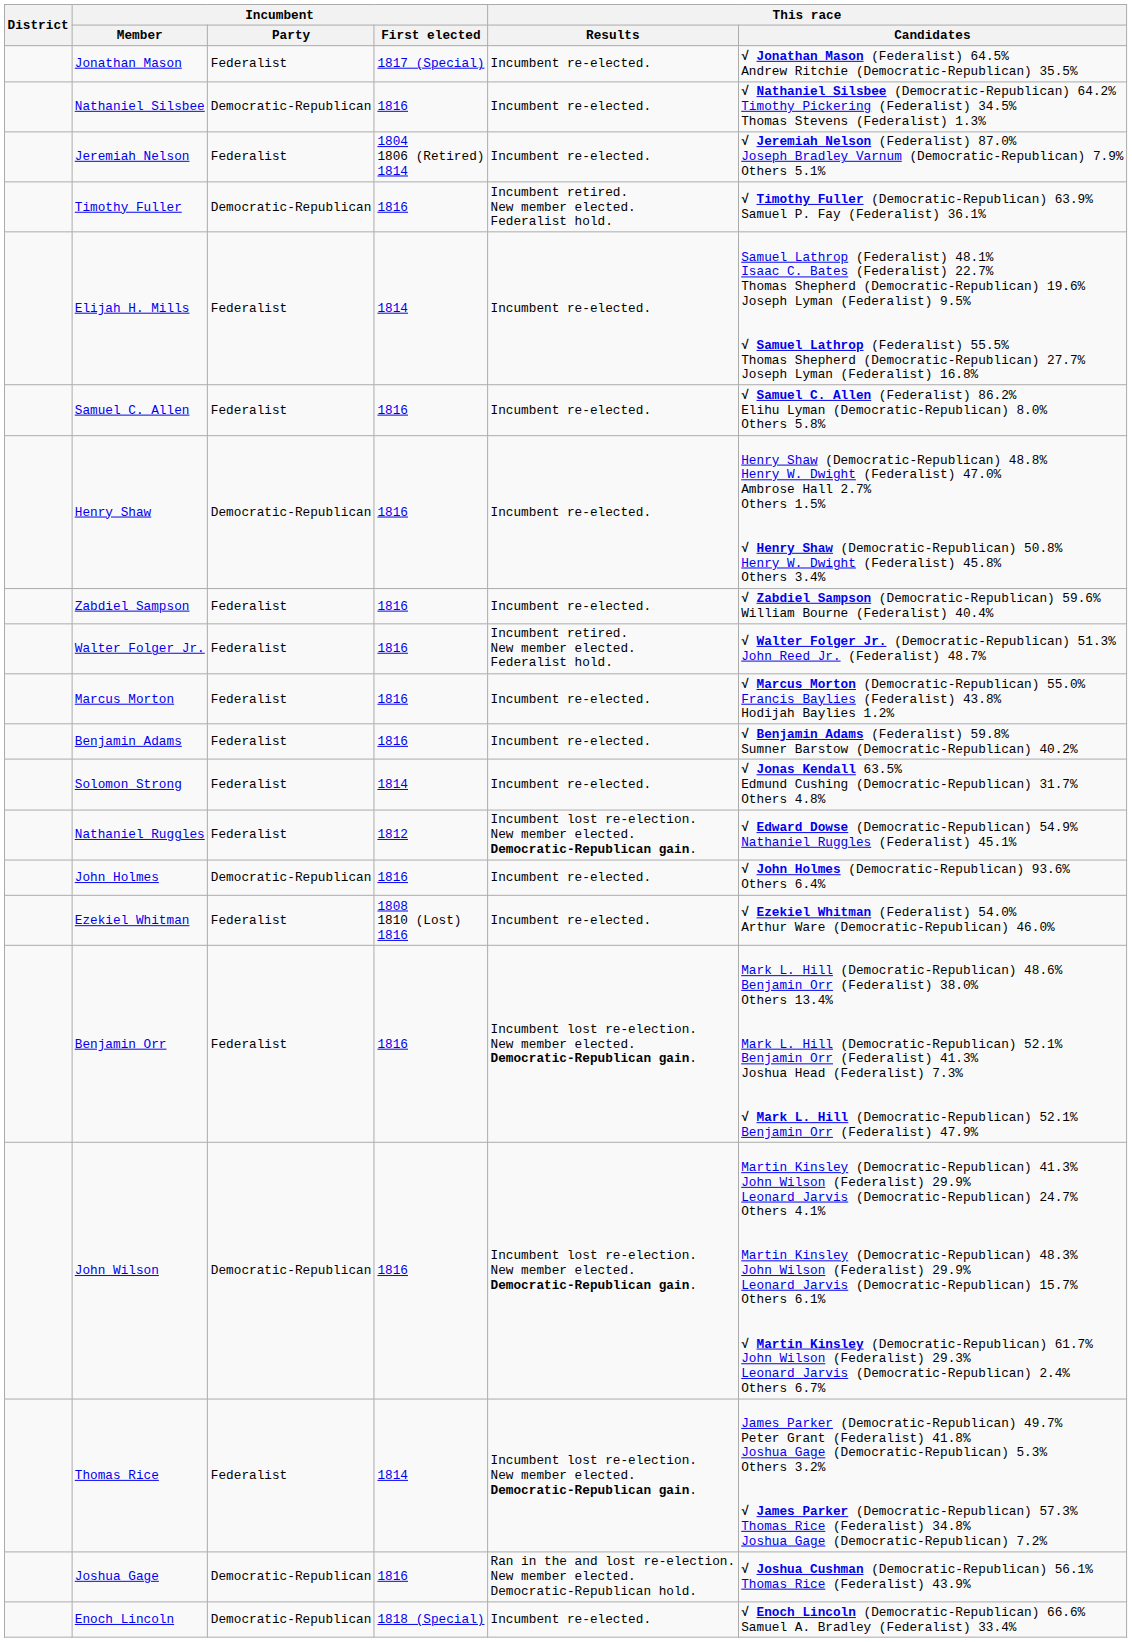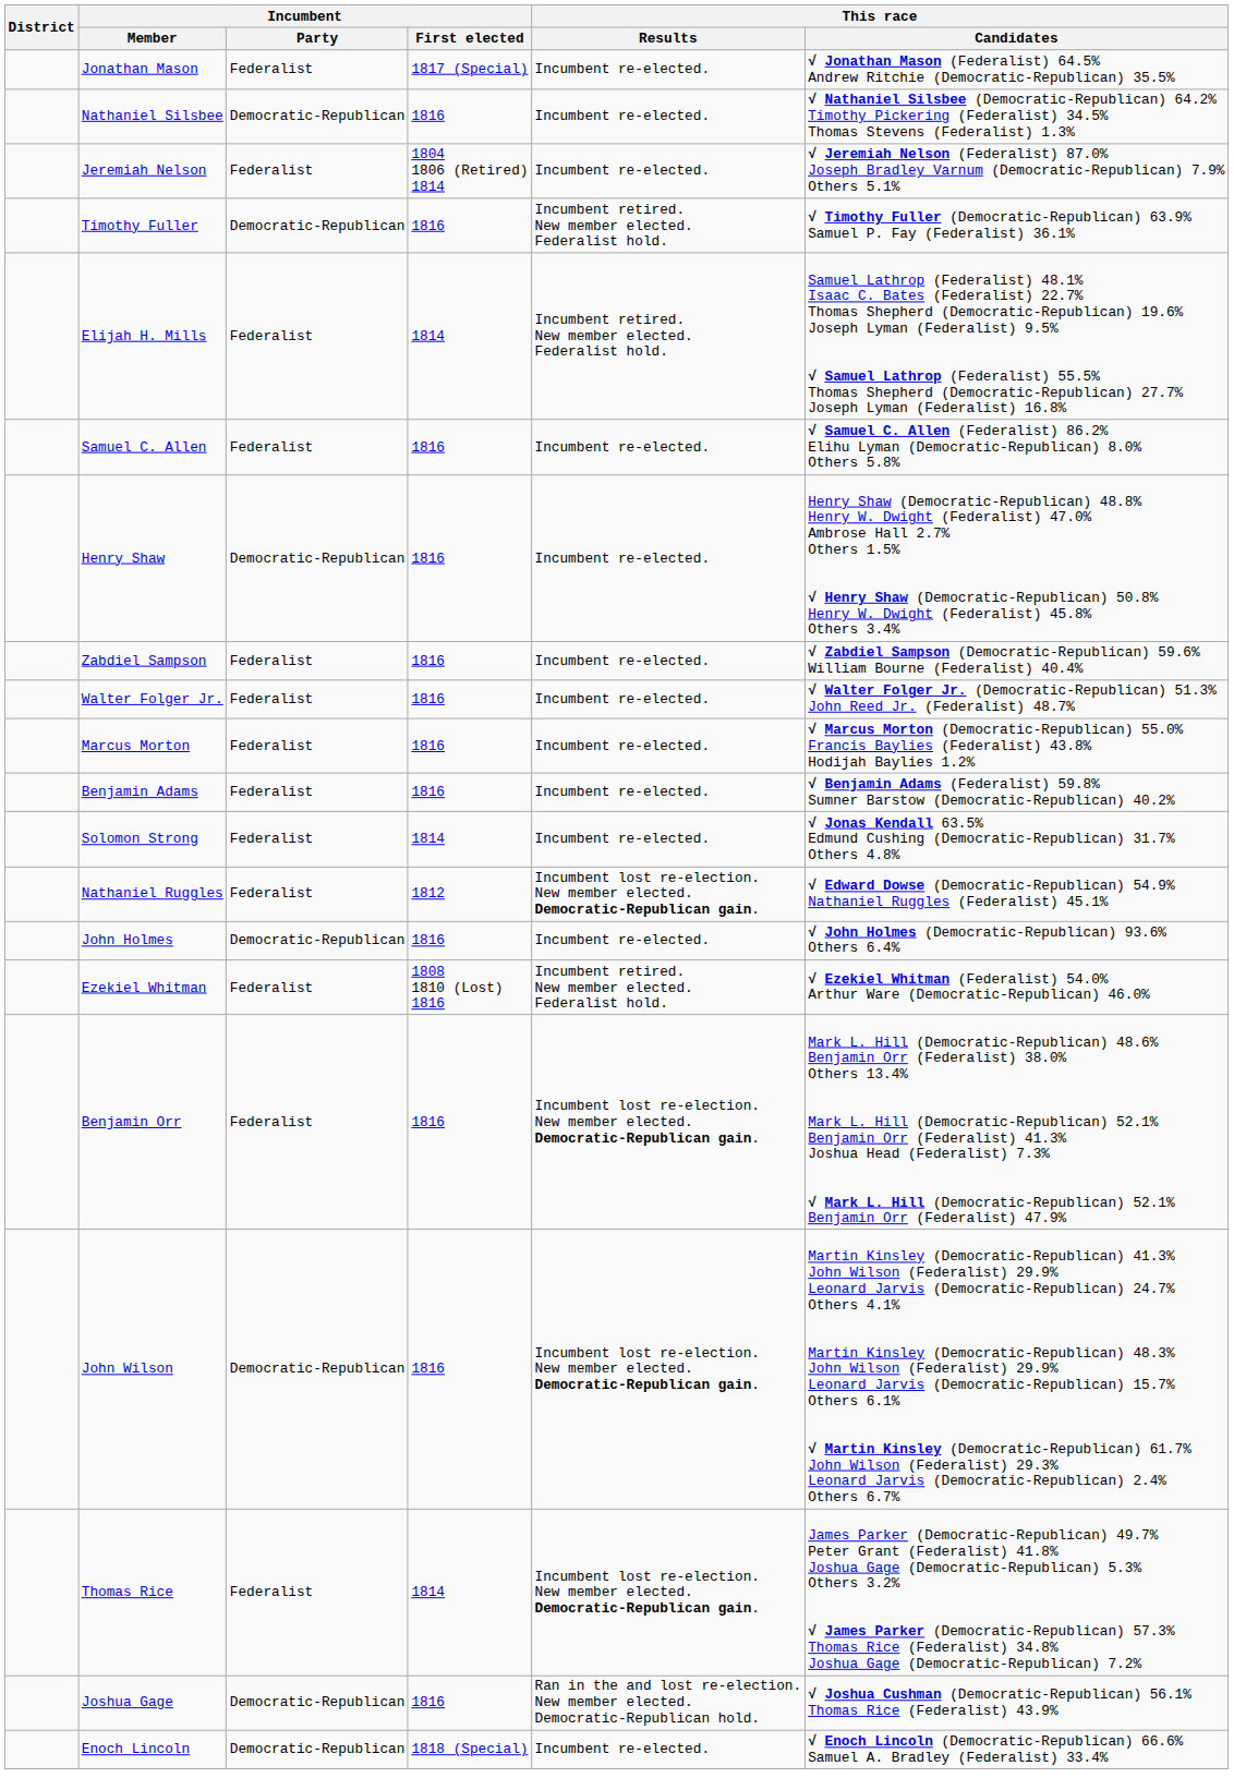Elijah H. Mills | This race / Results: Incumbent re-elected. -> Incumbent retired. New member elected. Federalist hold.
Walter Folger Jr. | This race / Results: Incumbent retired. New member elected. Federalist hold. -> Incumbent re-elected.
Ezekiel Whitman | This race / Results: Incumbent re-elected. -> Incumbent retired. New member elected. Federalist hold.
